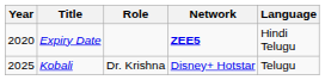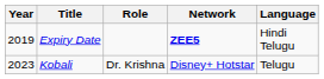Expiry Date | Year: 2020 -> 2019
Kobali | Year: 2025 -> 2023
